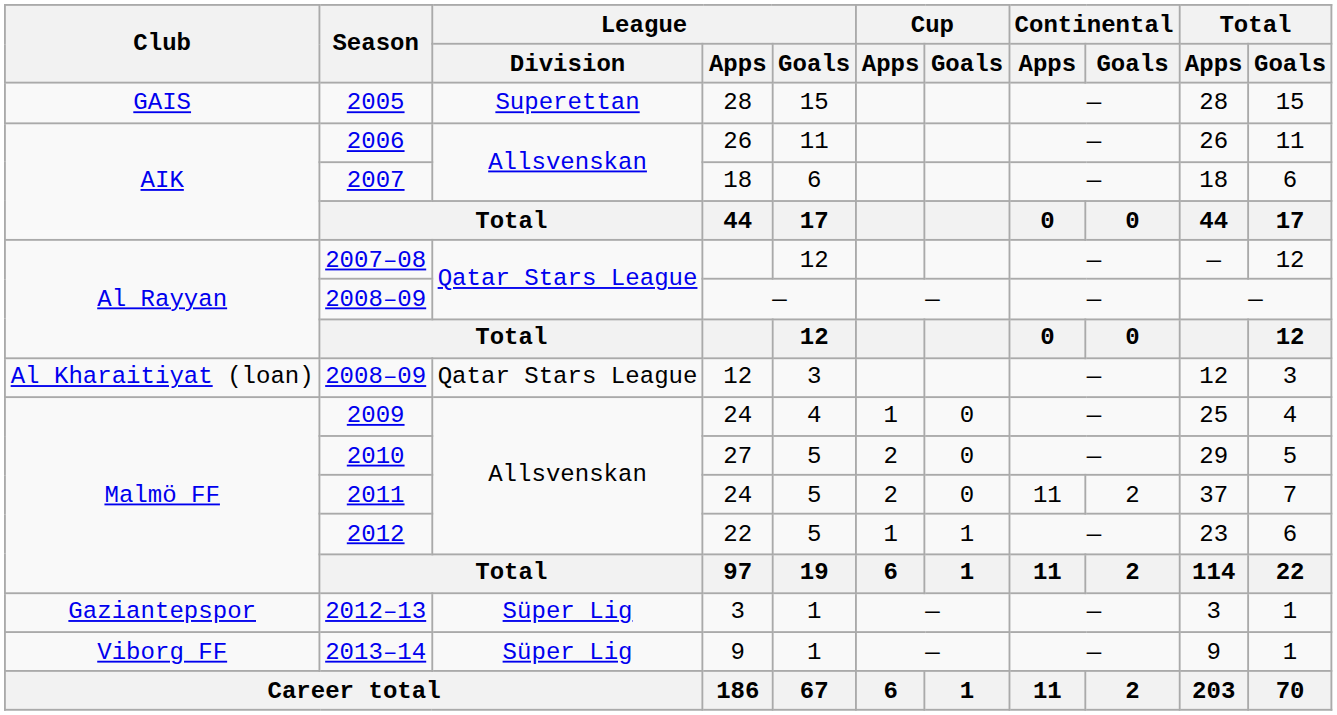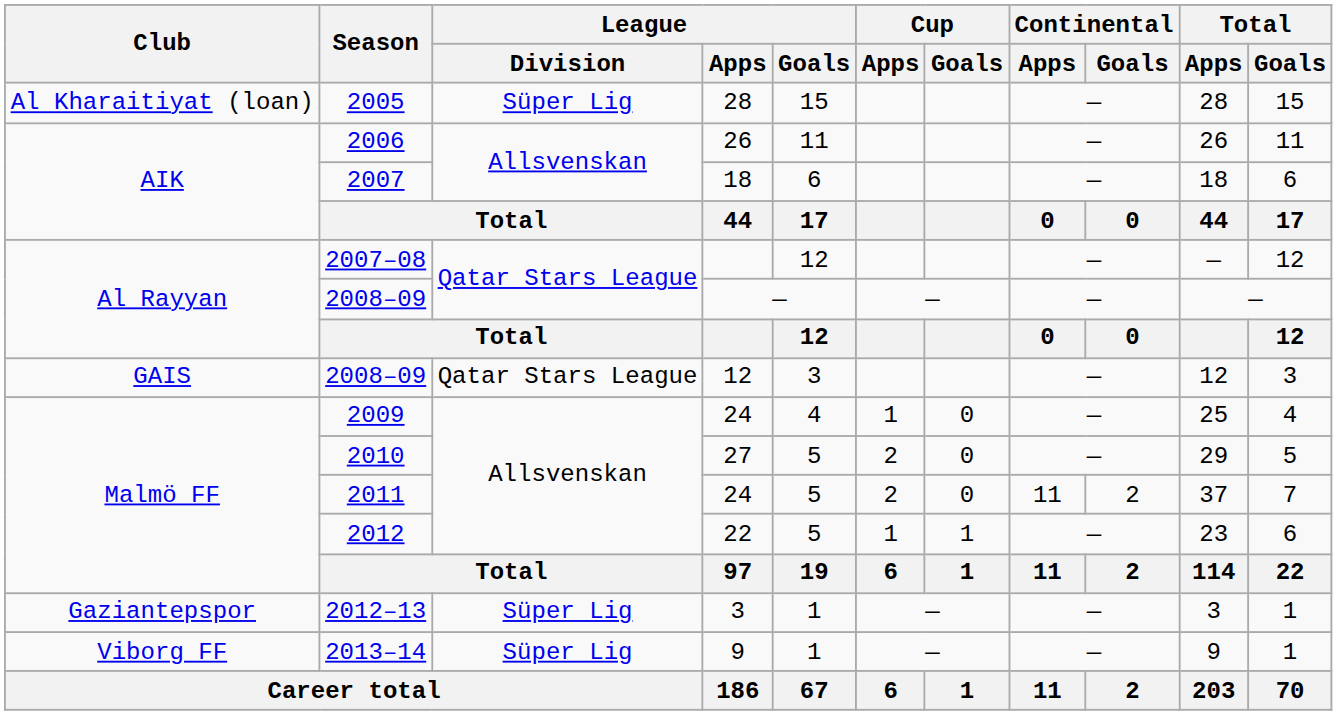2005 | Club: GAIS -> Al Kharaitiyat (loan)
2005 | League / Division: Superettan -> Süper Lig
2008–09 / 12 | Club: Al Kharaitiyat (loan) -> GAIS
